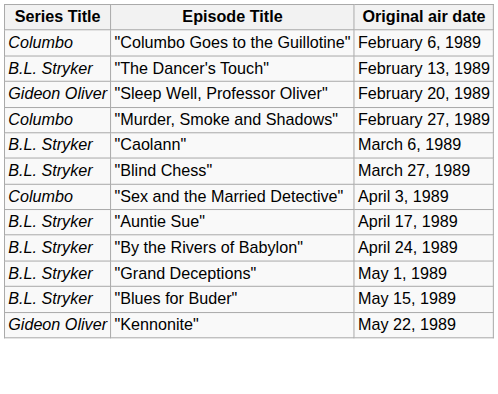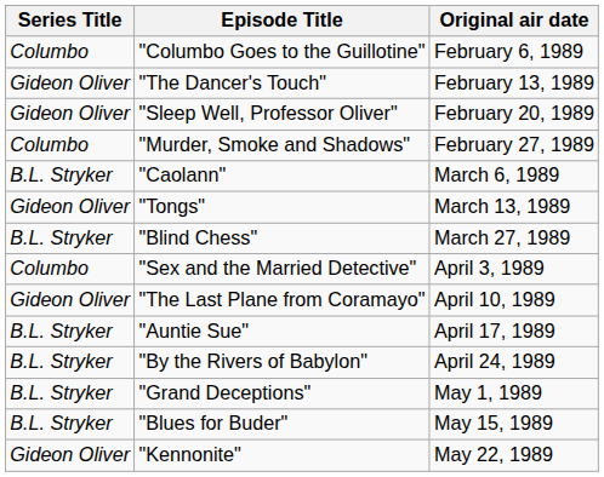"The Dancer's Touch" | Series Title: B.L. Stryker -> Gideon Oliver
+ row: Gideon Oliver | "Tongs" | March 13, 1989
+ row: Gideon Oliver | "The Last Plane from Coramayo" | April 10, 1989
